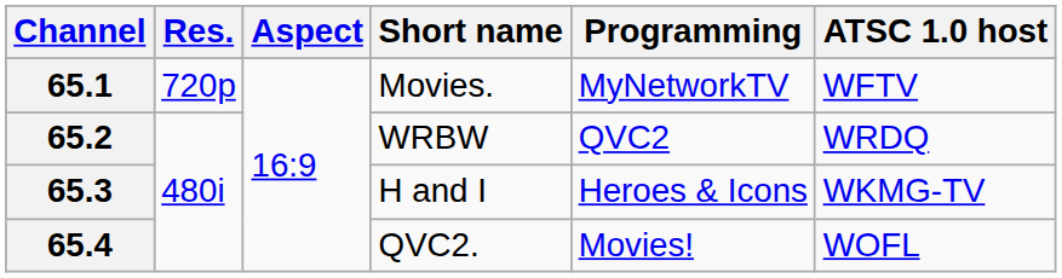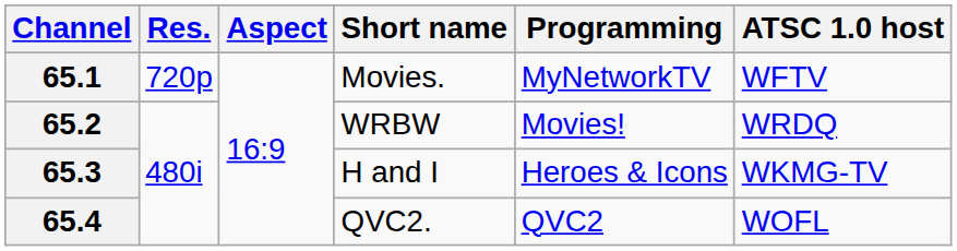65.2 | Programming: QVC2 -> Movies!
65.4 | Programming: Movies! -> QVC2
